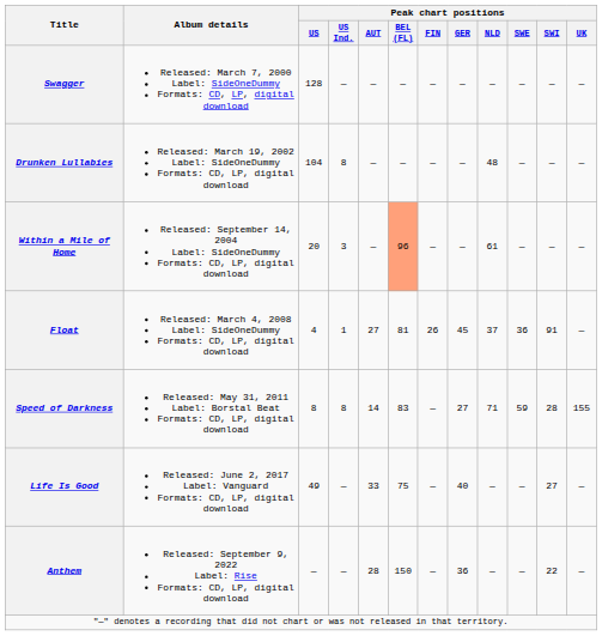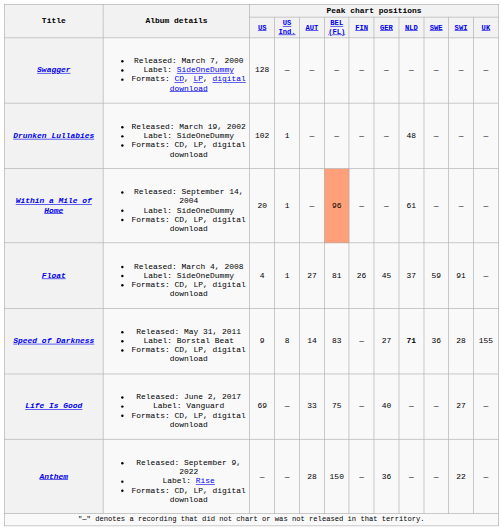Drunken Lullabies | Peak chart positions / US: 104 -> 102
Drunken Lullabies | Peak chart positions / US Ind.: 8 -> 1
Within a Mile of Home | Peak chart positions / US Ind.: 3 -> 1
Float | Peak chart positions / SWE: 36 -> 59
Speed of Darkness | Peak chart positions / US: 8 -> 9
Speed of Darkness | Peak chart positions / NLD: normal -> bold
Speed of Darkness | Peak chart positions / SWE: 59 -> 36
Life Is Good | Peak chart positions / US: 49 -> 69
